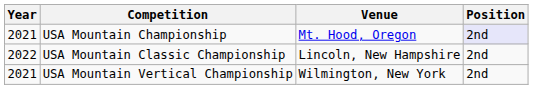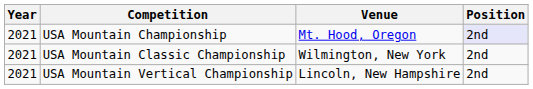USA Mountain Classic Championship | Year: 2022 -> 2021
USA Mountain Classic Championship | Venue: Lincoln, New Hampshire -> Wilmington, New York
USA Mountain Vertical Championship | Venue: Wilmington, New York -> Lincoln, New Hampshire
